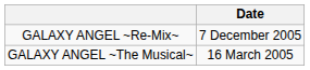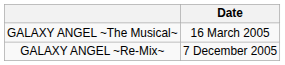rows swapped: GALAXY ANGEL ~The Musical~ <-> GALAXY ANGEL ~Re-Mix~
